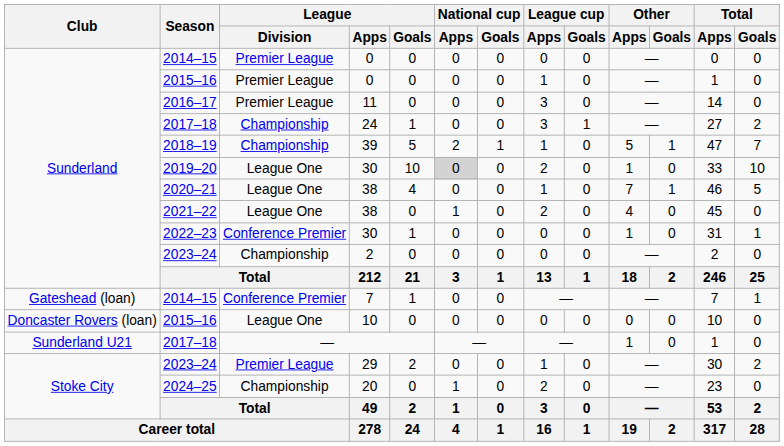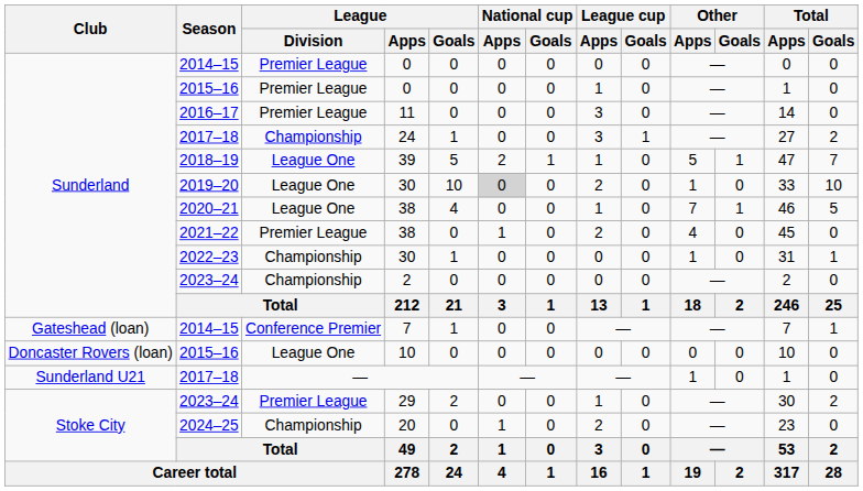39 | League / Division: Championship -> League One
2021–22 / 38 | League / Division: League One -> Premier League
2022–23 / 30 | League / Division: Conference Premier -> Championship
